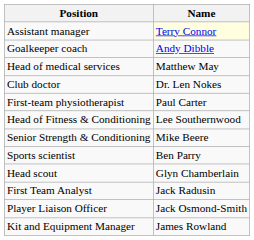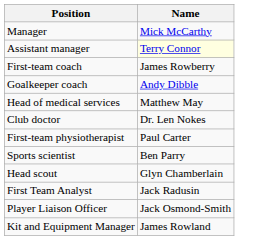+ row: Manager | Mick McCarthy
+ row: First-team coach | James Rowberry
- row: Head of Fitness & Conditioning | Lee Southernwood
- row: Senior Strength & Conditioning | Mike Beere
